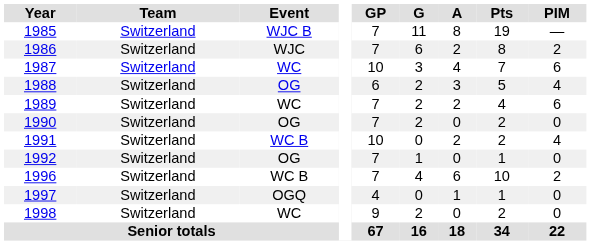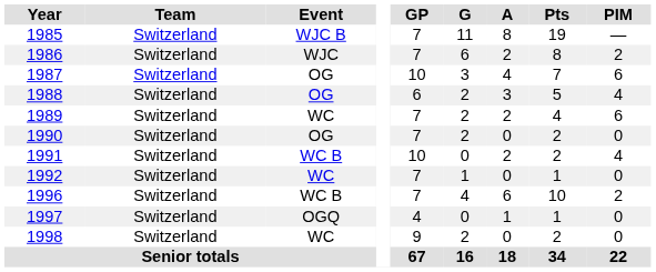1987 | Event: WC -> OG
1992 | Event: OG -> WC
